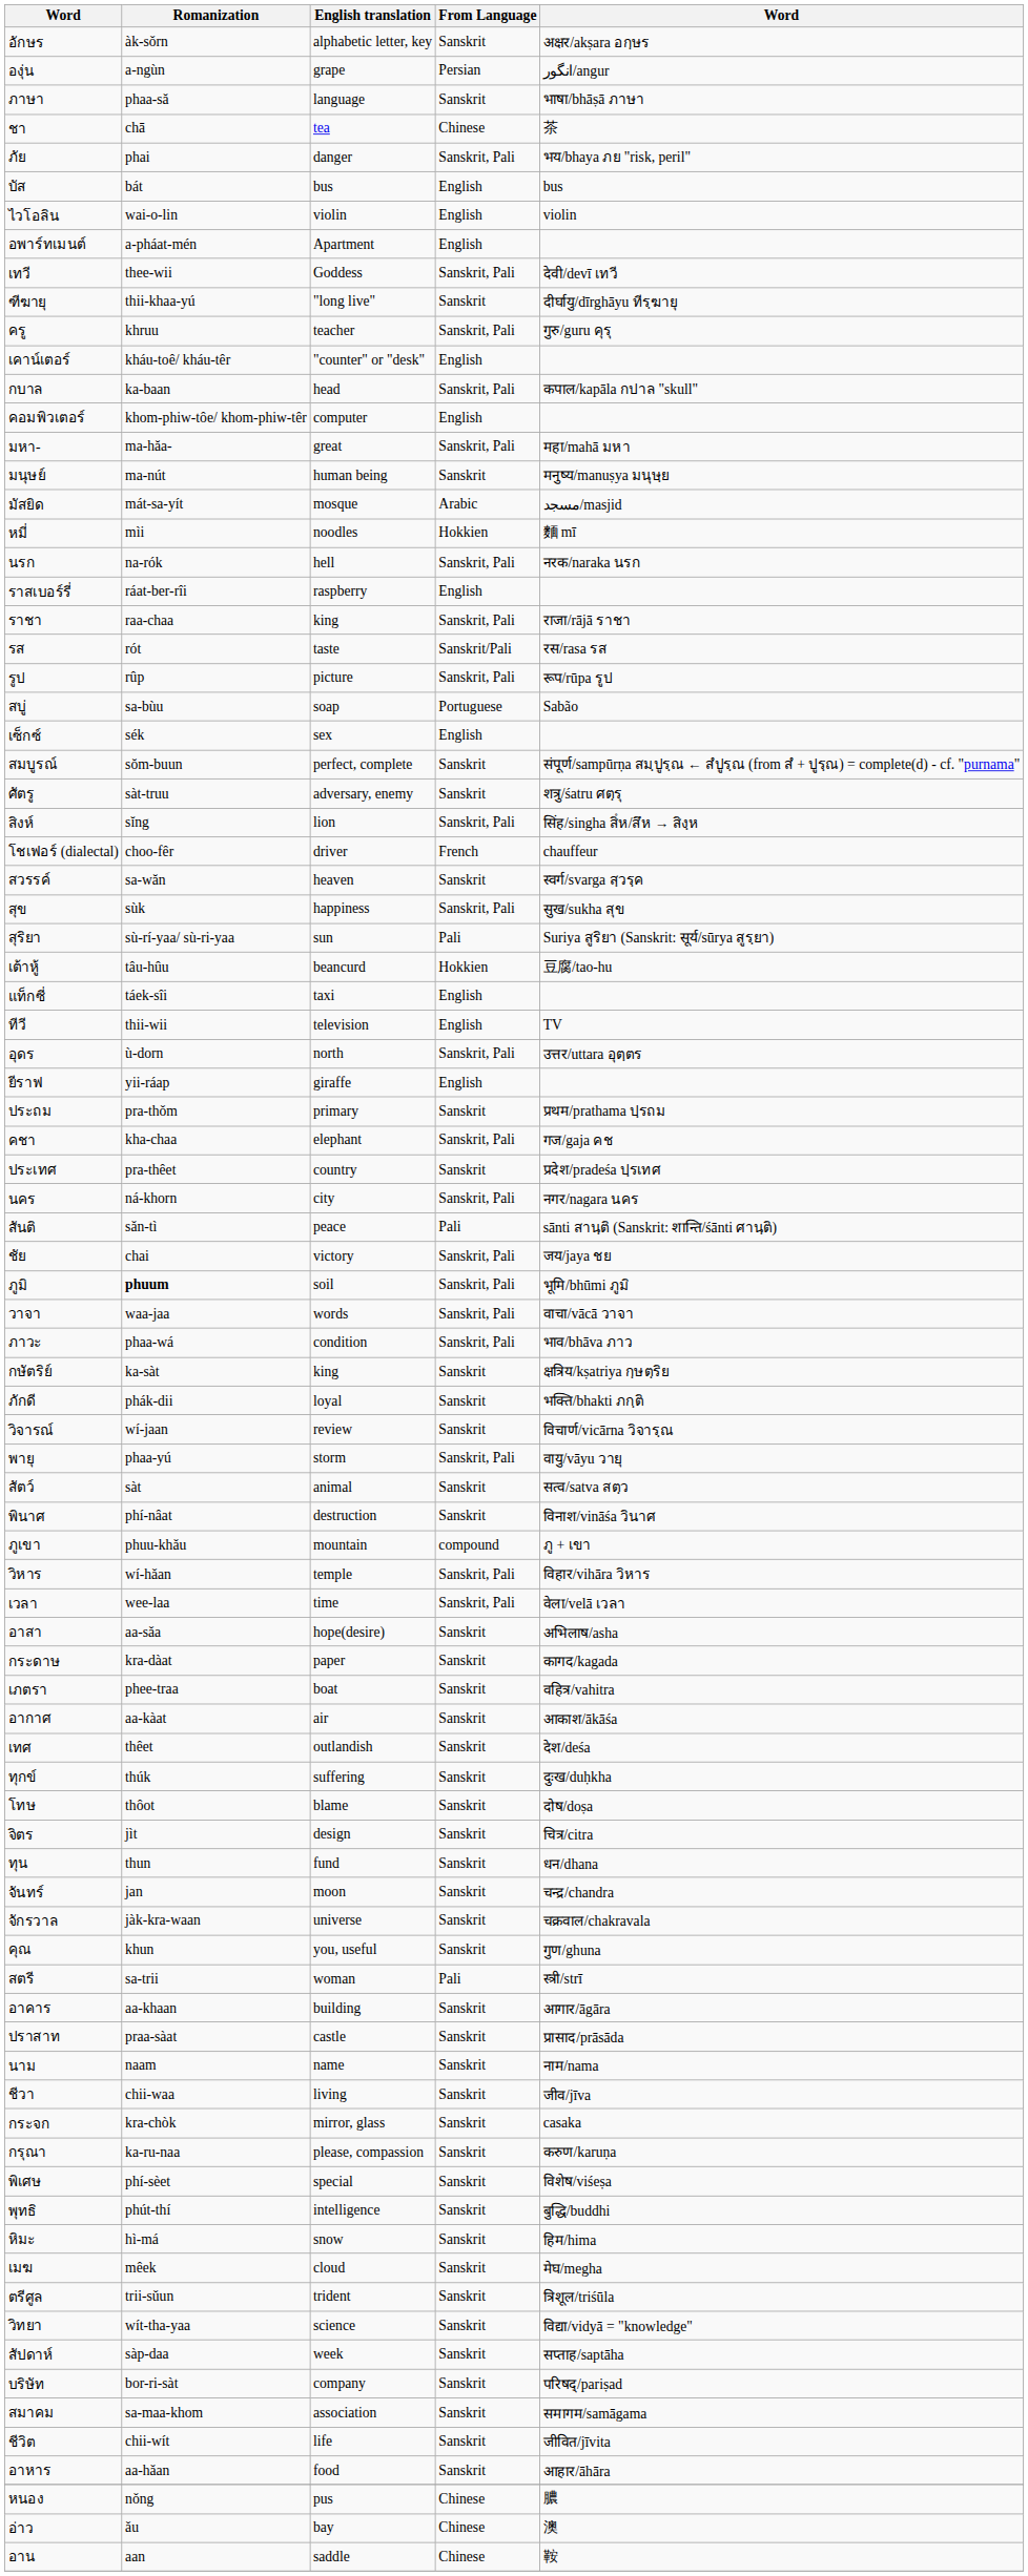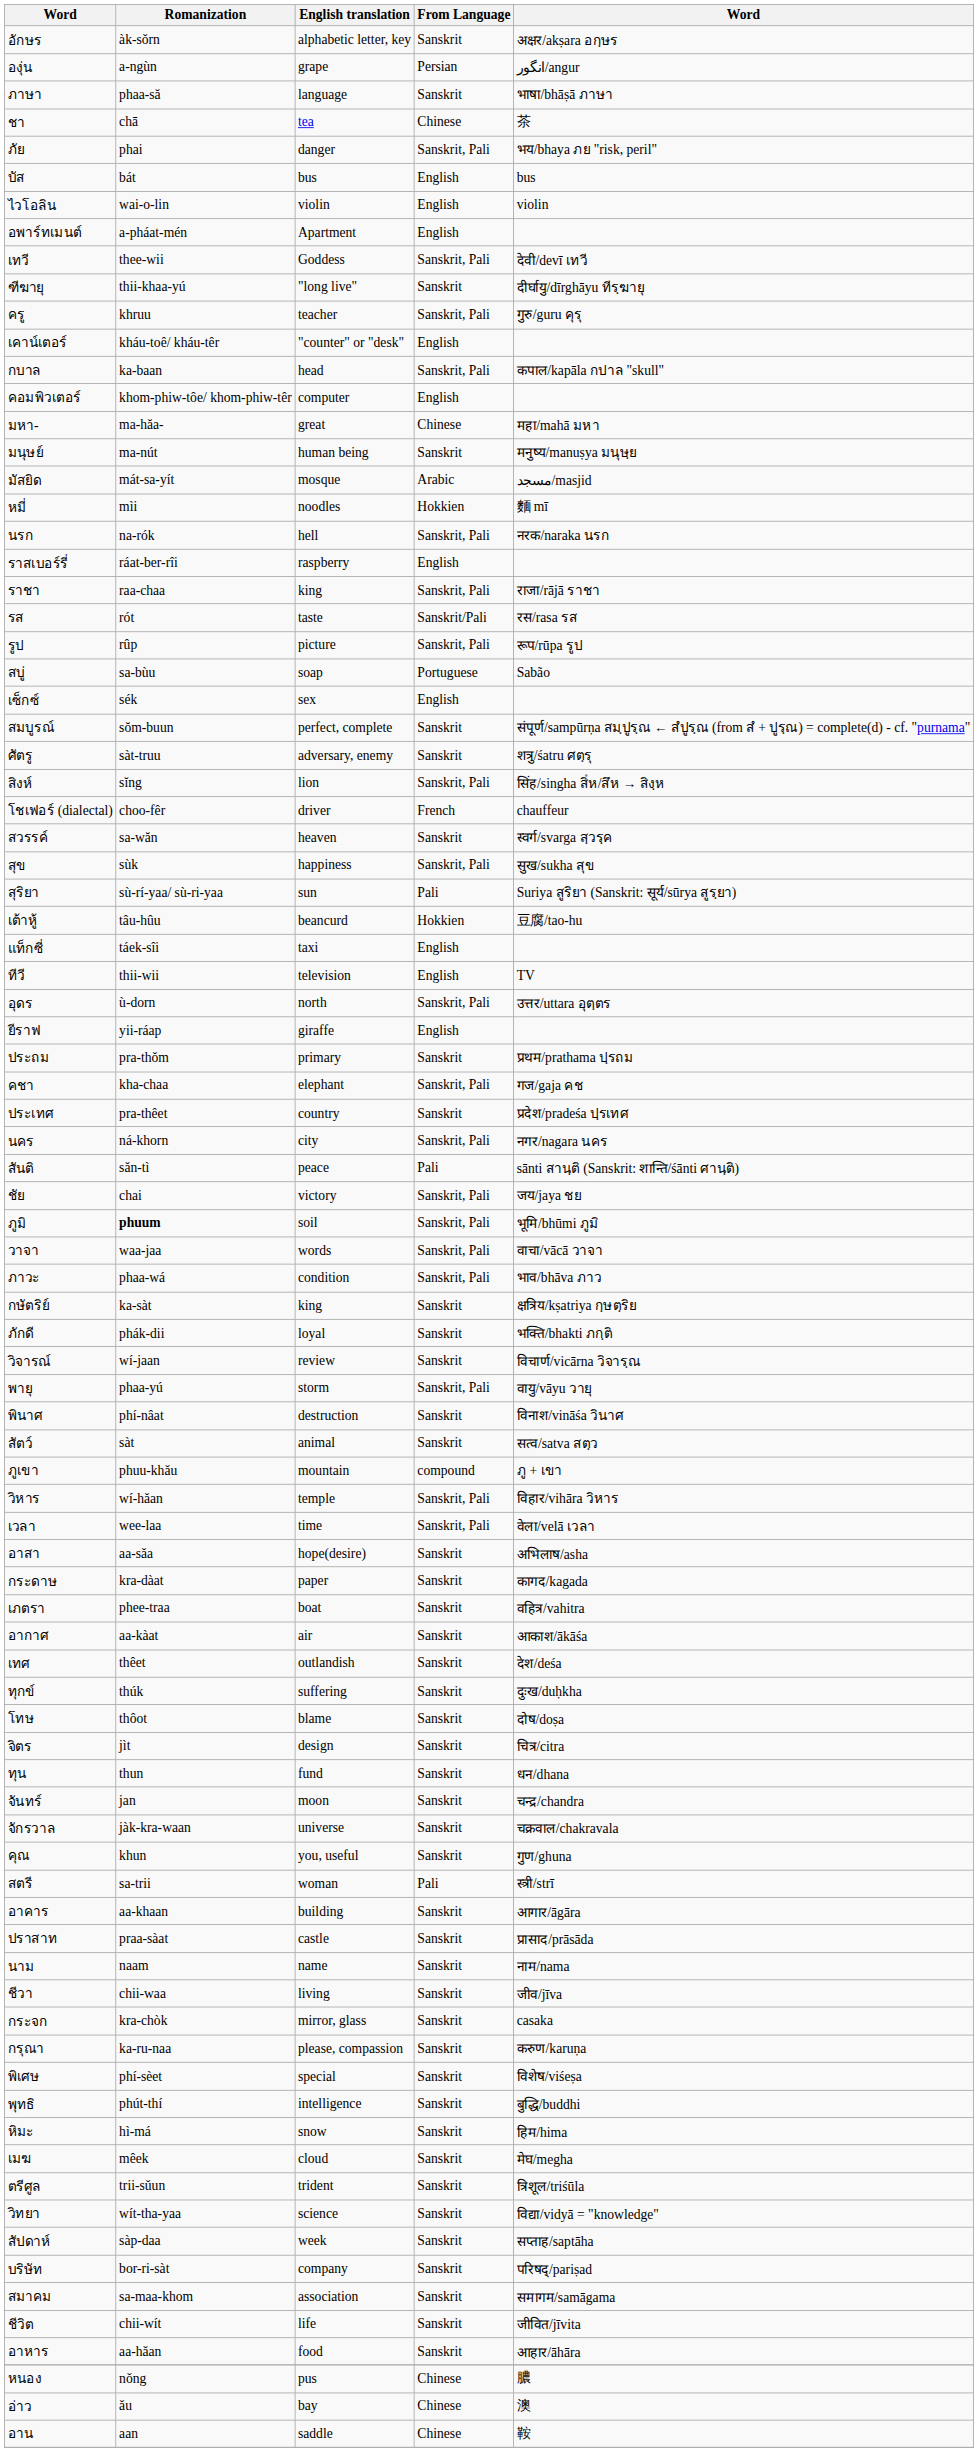มหา- | From Language: Sanskrit, Pali -> Chinese
rows swapped: สัตว์ <-> พินาศ
